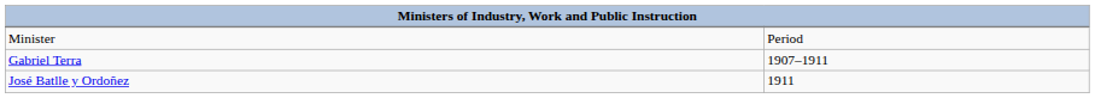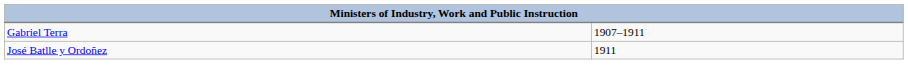- row: Minister | Period
